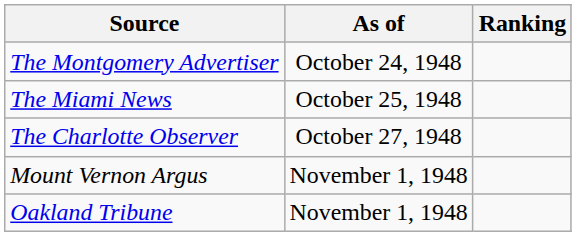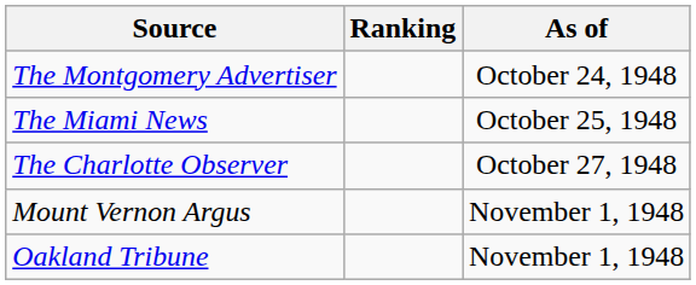columns swapped: Ranking <-> As of
